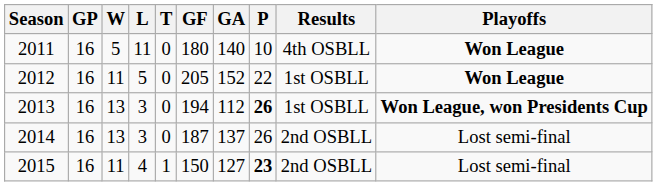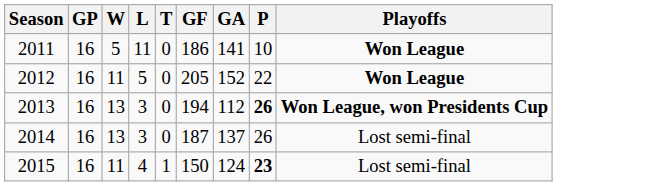- column: Results | 4th OSBLL | 1st OSBLL | 1st OSBLL | 2nd OSBLL | 2nd OSBLL
2011 | GF: 180 -> 186
2011 | GA: 140 -> 141
2015 | GA: 127 -> 124
